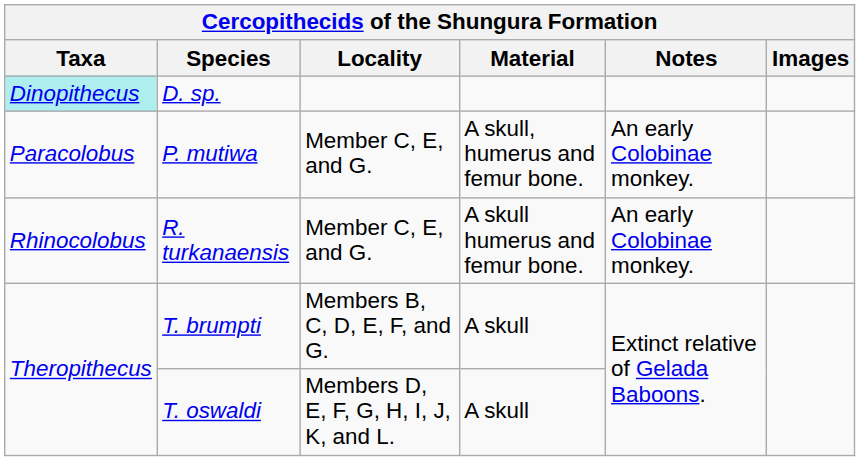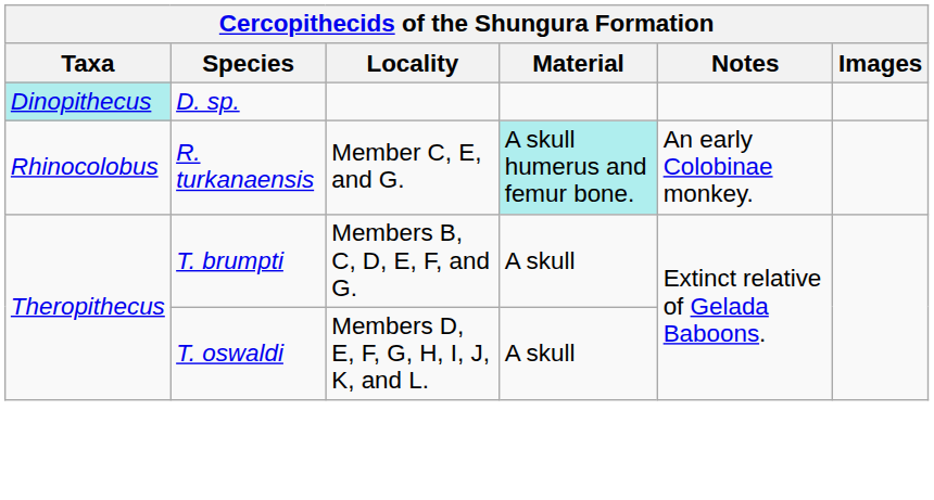- row: Paracolobus | P. mutiwa | Member C, E, and G. | A skull, humerus and femur bone. | An early Colobinae monkey.
R. turkanaensis | Material: no background -> paleturquoise background
